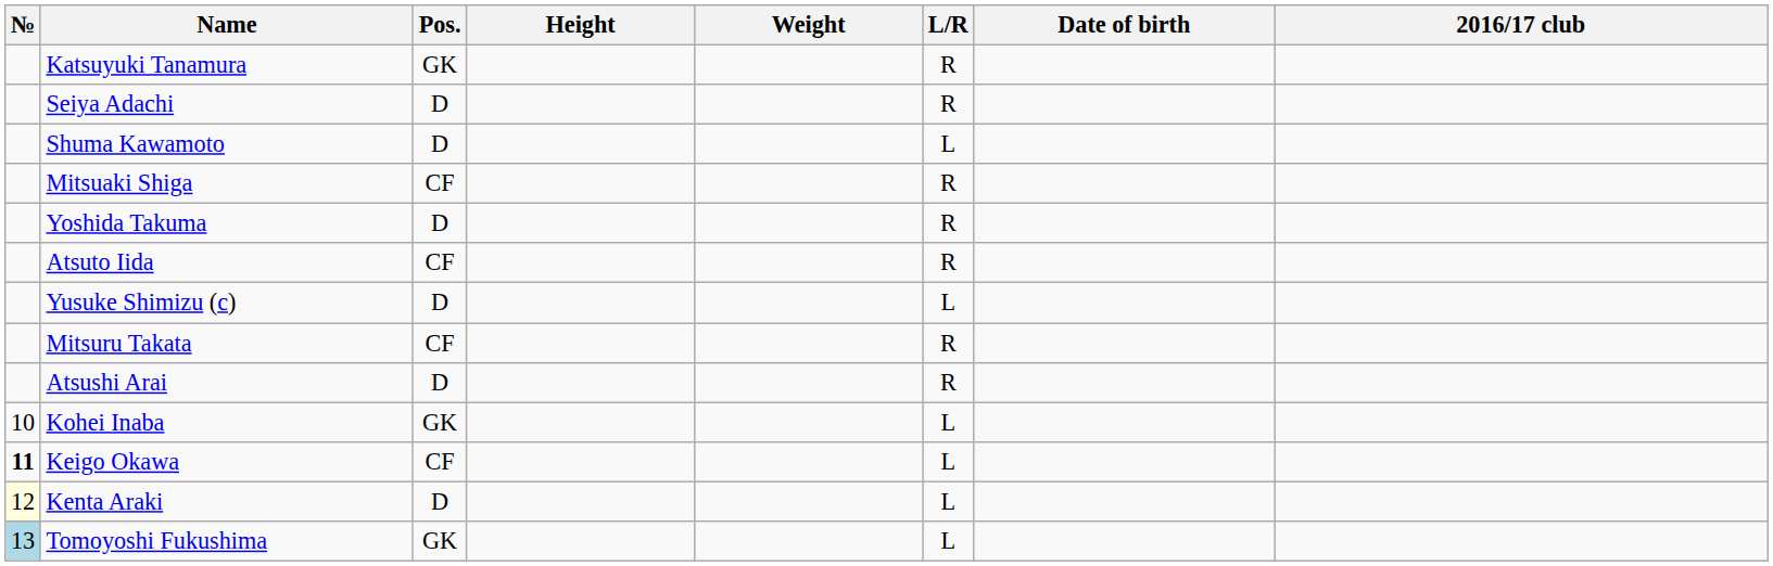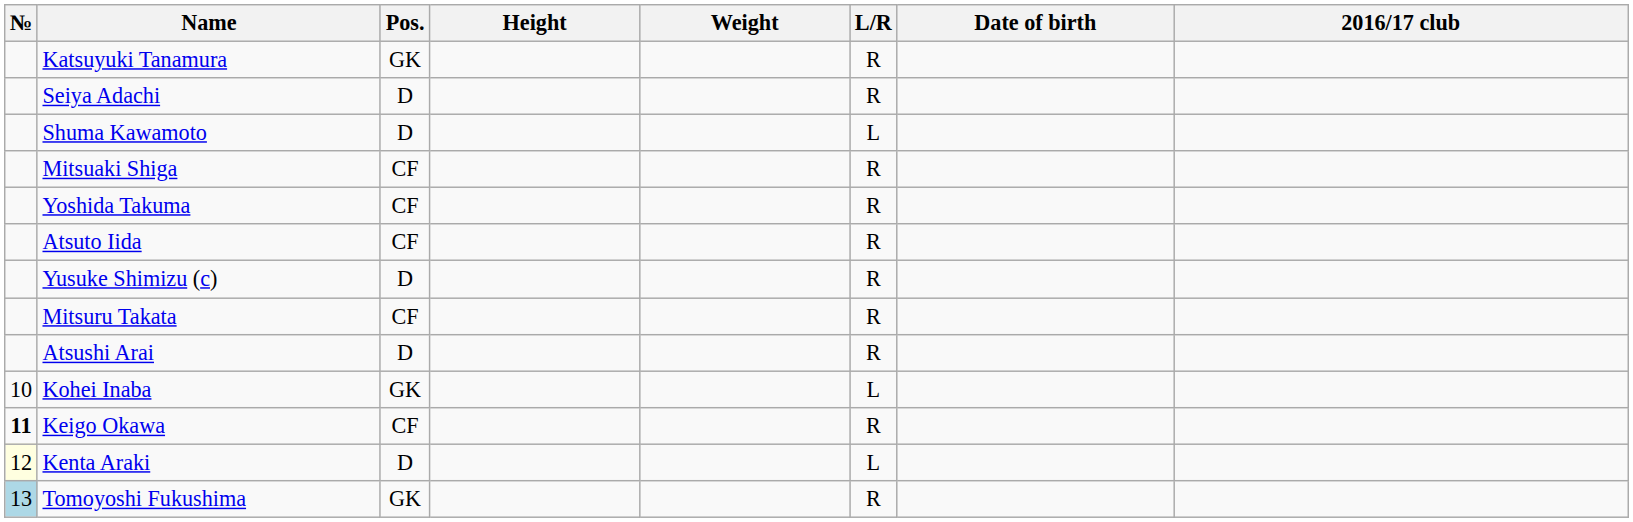Yoshida Takuma | Pos.: D -> CF
Yusuke Shimizu (c) | L/R: L -> R
Keigo Okawa | L/R: L -> R
Tomoyoshi Fukushima | L/R: L -> R
